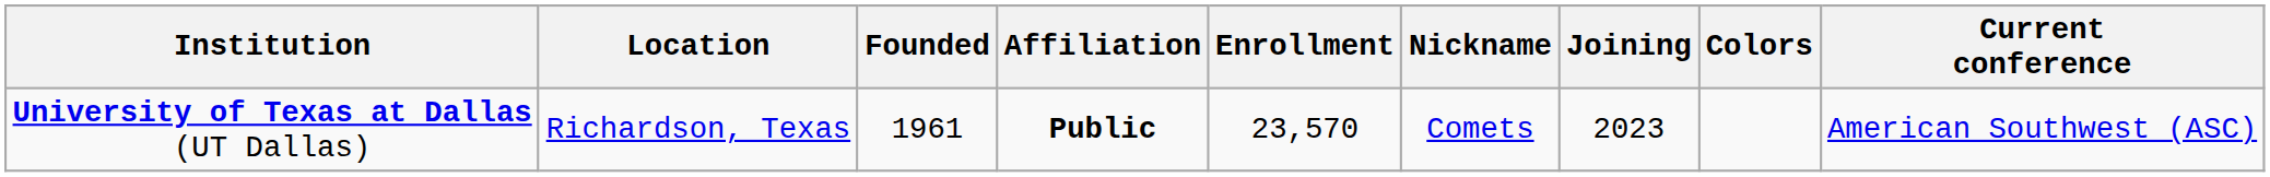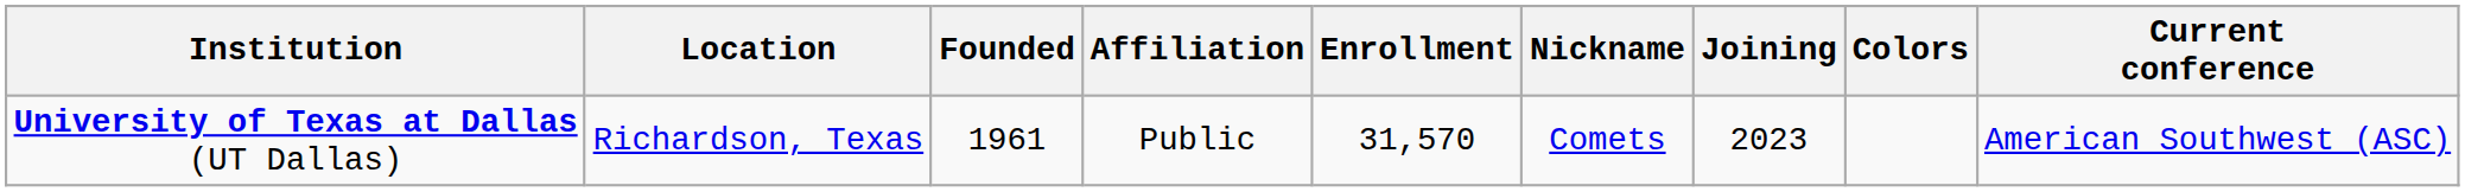University of Texas at Dallas (UT Dallas) | Affiliation: bold -> normal
University of Texas at Dallas (UT Dallas) | Enrollment: 23,570 -> 31,570
